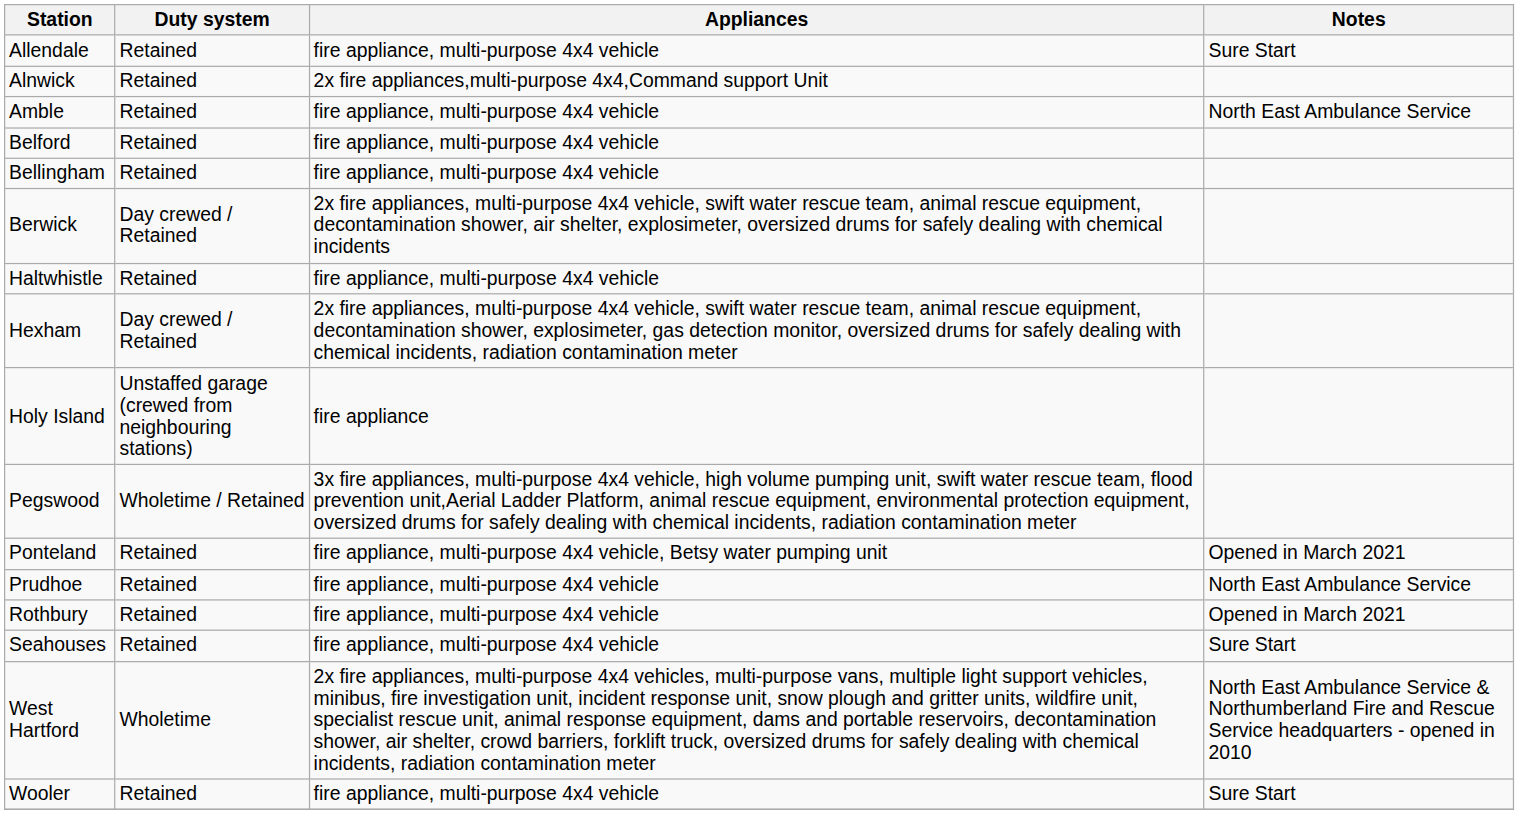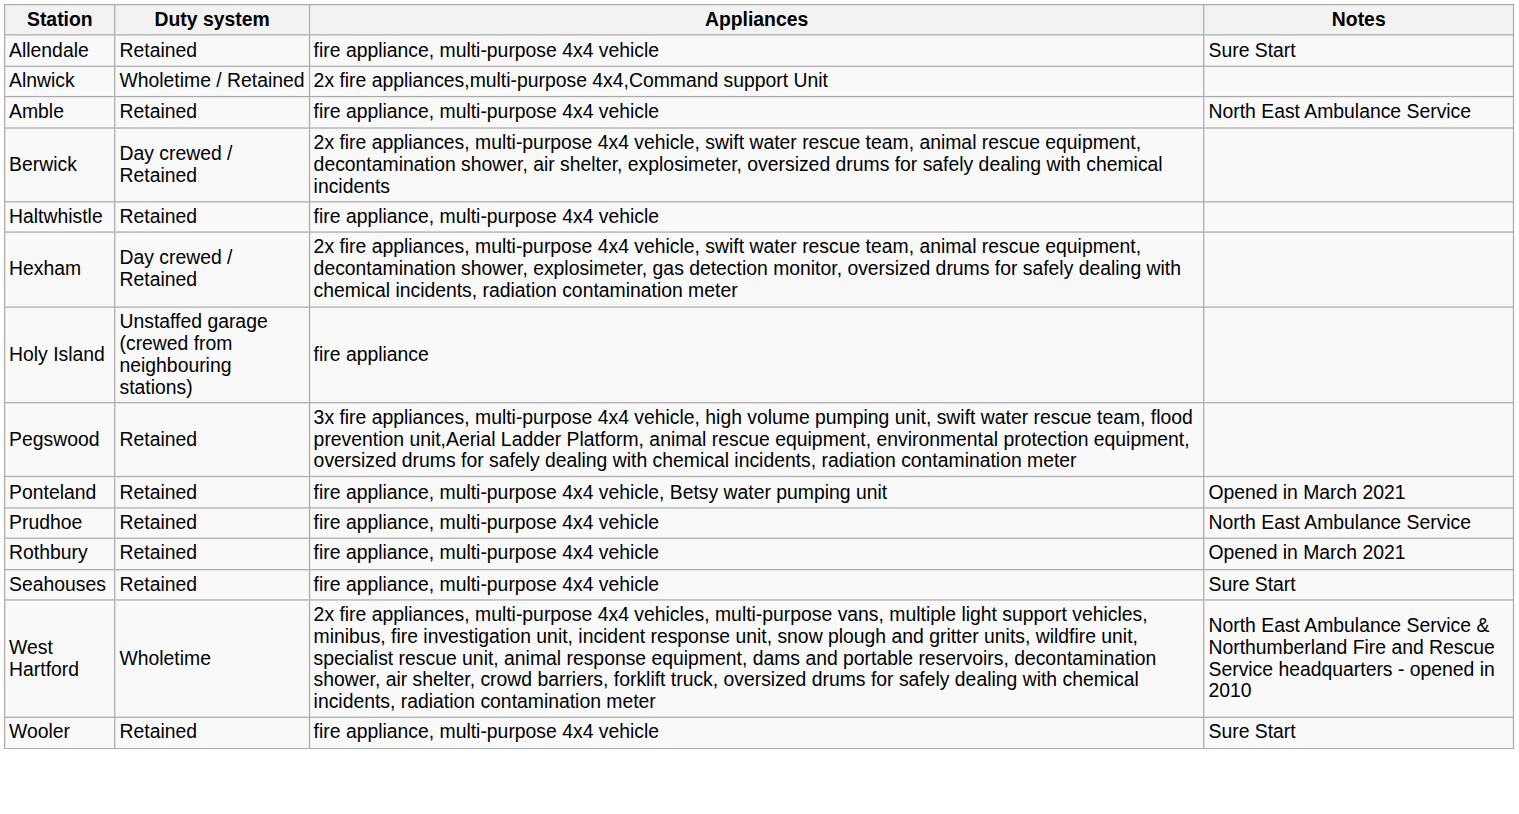Alnwick | Duty system: Retained -> Wholetime / Retained
- row: Belford | Retained | fire appliance, multi-purpose 4x4 vehicle
- row: Bellingham | Retained | fire appliance, multi-purpose 4x4 vehicle
Pegswood | Duty system: Wholetime / Retained -> Retained
